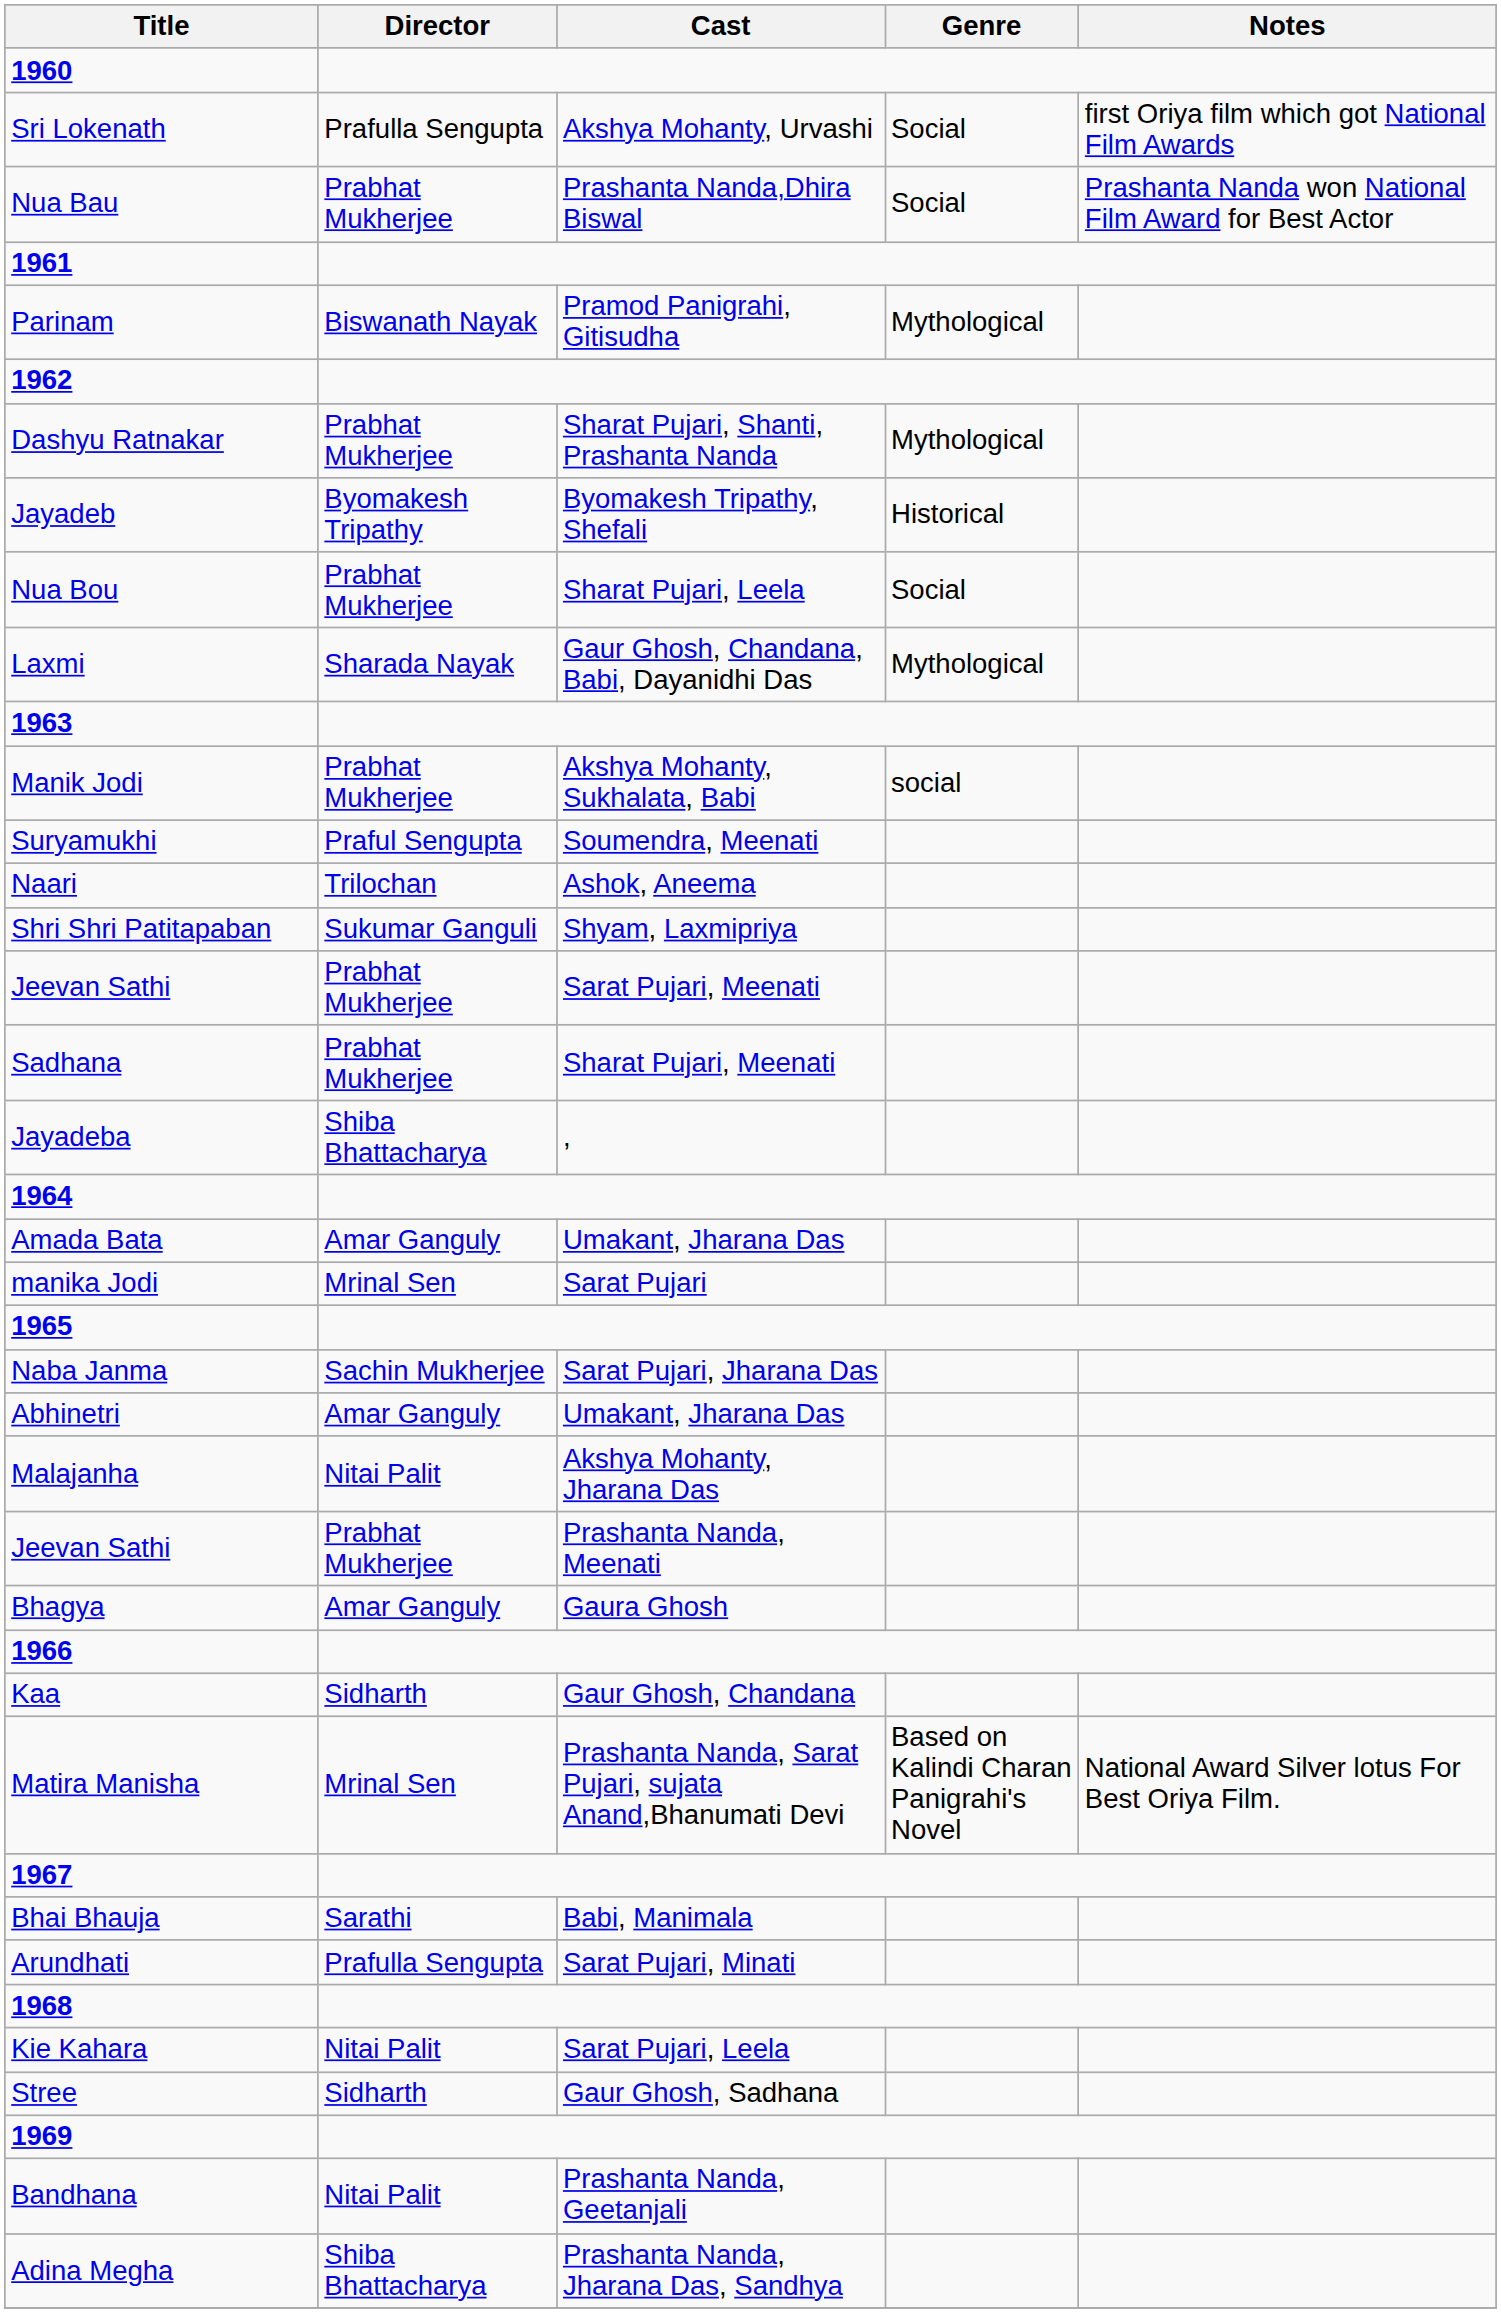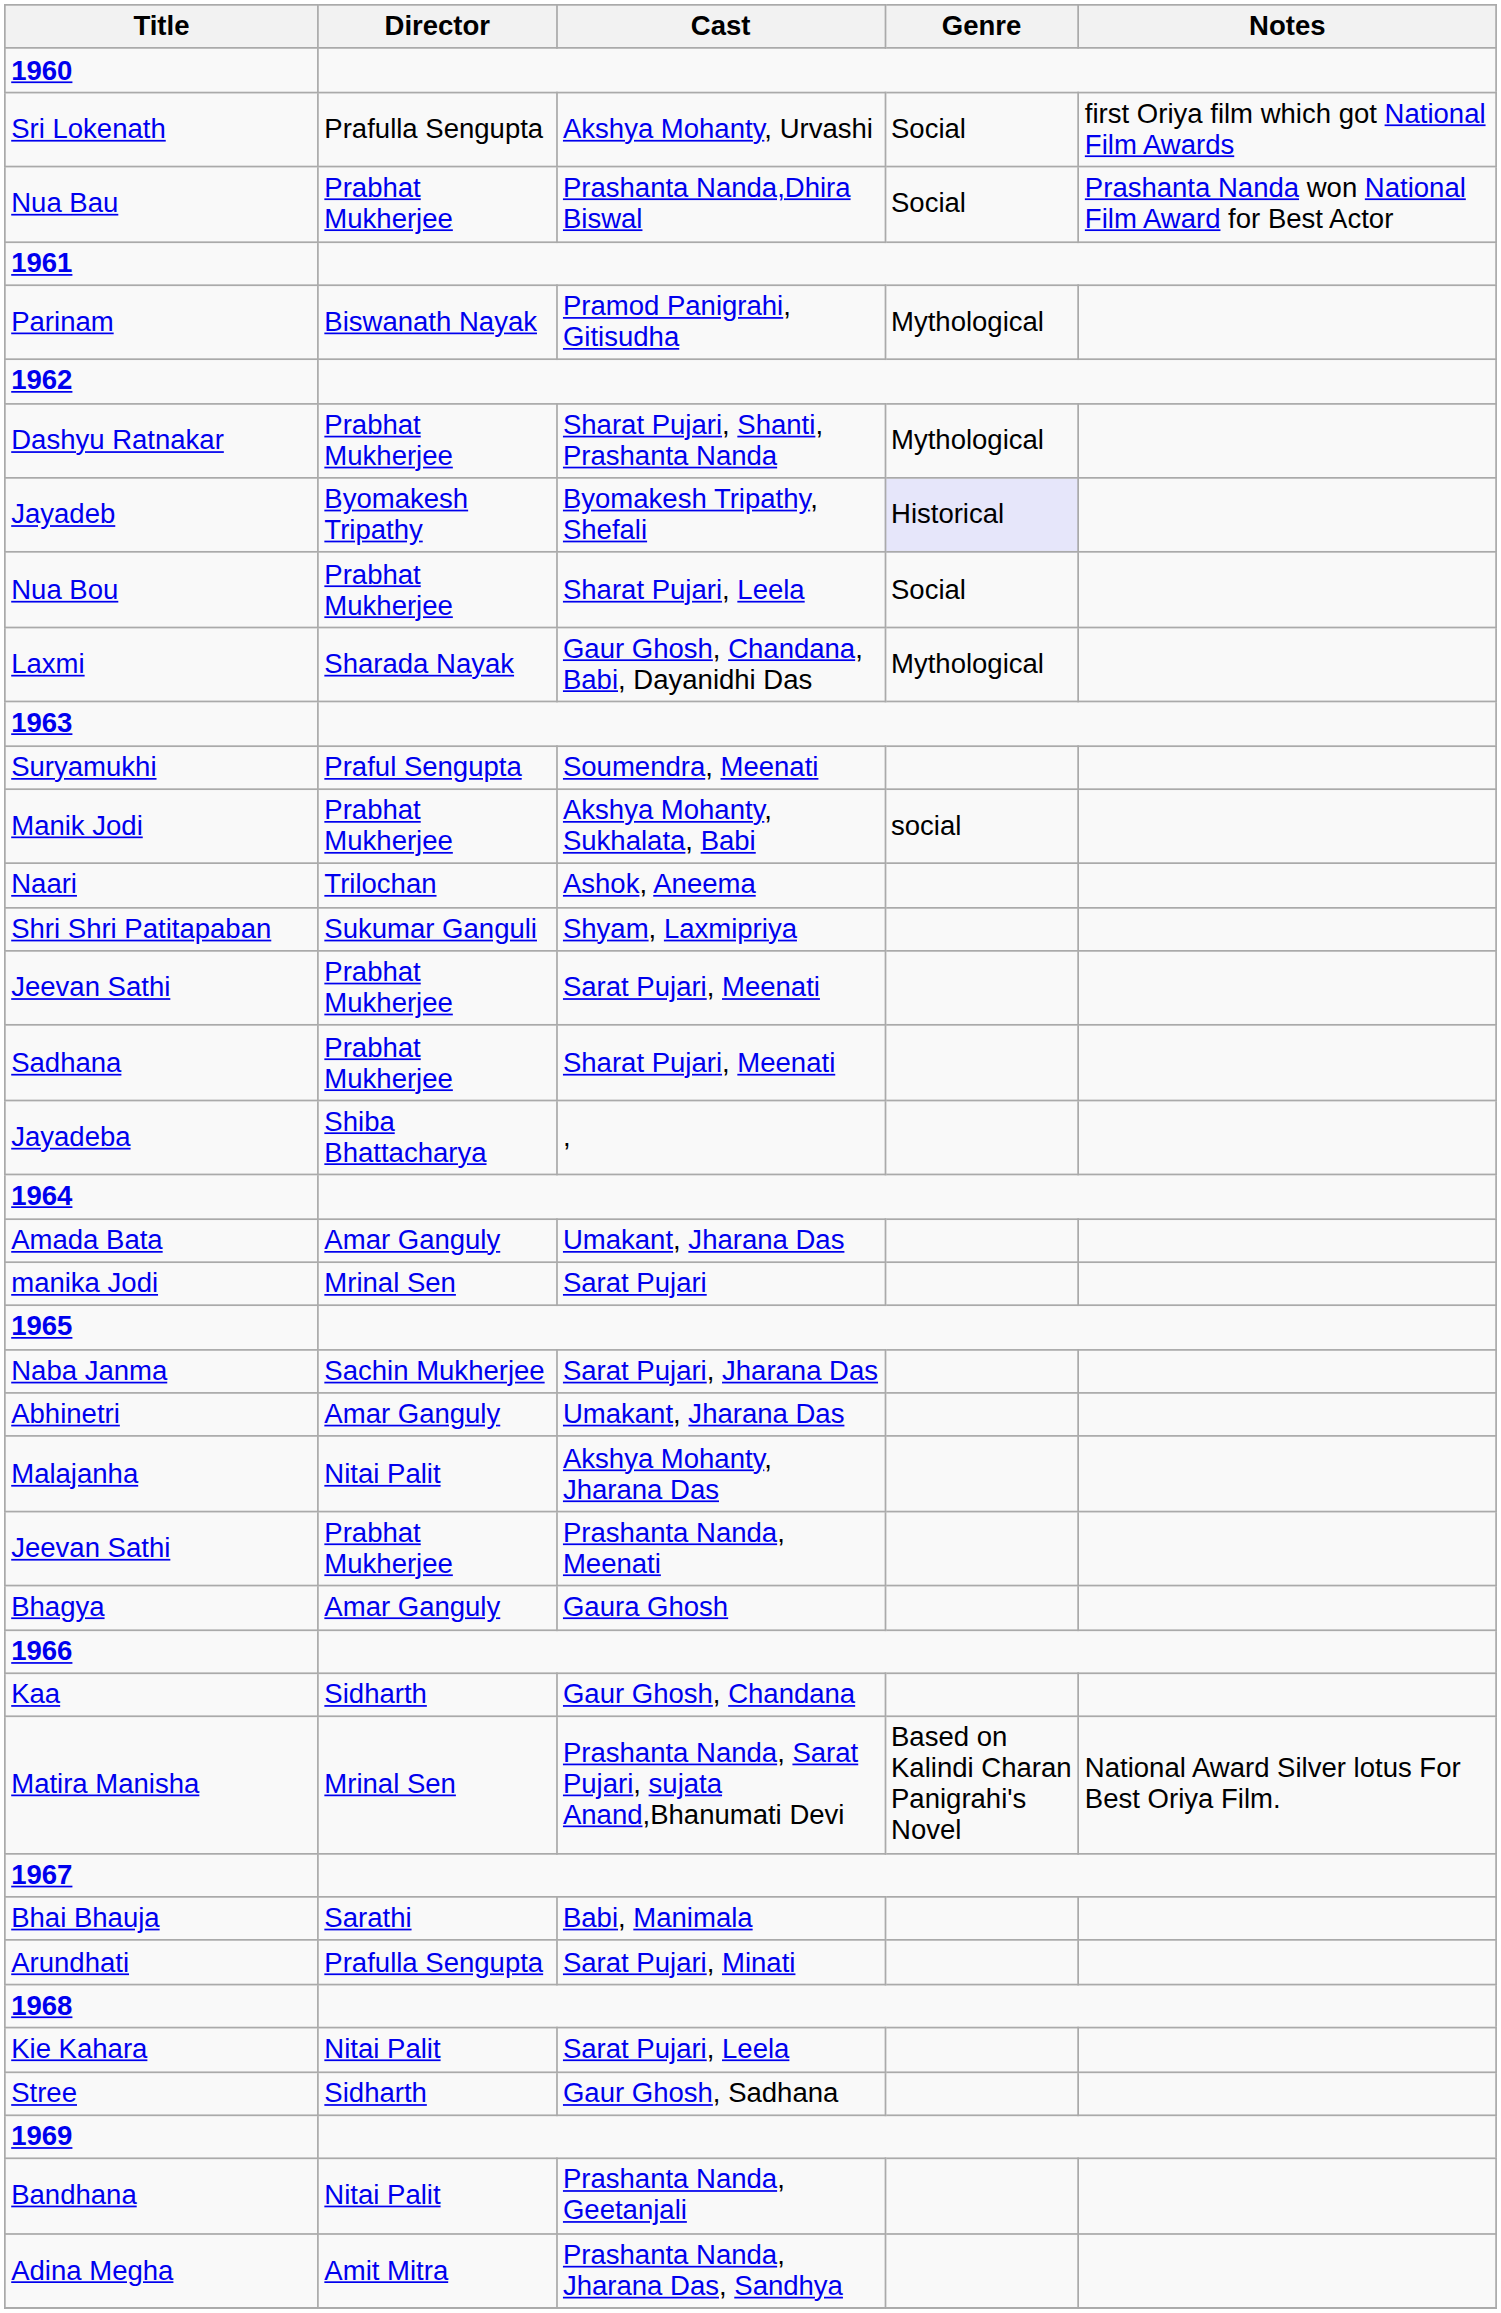Jayadeb | Genre: no background -> lavender background
rows swapped: Manik Jodi <-> Suryamukhi
Adina Megha | Director: Shiba Bhattacharya -> Amit Mitra
